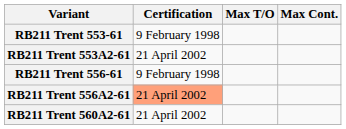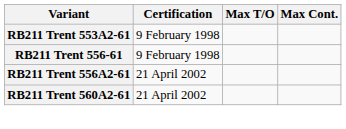- row: RB211 Trent 553-61 | 9 February 1998
RB211 Trent 553A2-61 | Certification: 21 April 2002 -> 9 February 1998
RB211 Trent 556A2-61 | Certification: lightsalmon background -> no background
